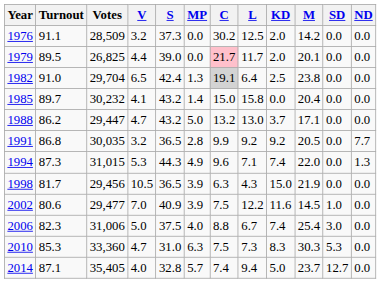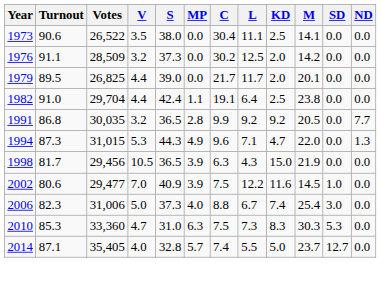+ row: 1973 | 90.6 | 26,522 | 3.5 | 38.0 | 0.0 | 30.4 | 11.1 | 2.5 | 14.1 | 0.0 | 0.0
1979 | C: pink background -> no background
1982 | V: 6.5 -> 4.4
1982 | MP: 1.3 -> 1.1
1982 | C: lightgrey background -> no background
- row: 1985 | 89.7 | 30,232 | 4.1 | 43.2 | 1.4 | 15.0 | 15.8 | 0.0 | 20.4 | 0.0 | 0.0
- row: 1988 | 86.2 | 29,447 | 4.7 | 43.2 | 5.0 | 13.2 | 13.0 | 3.7 | 17.1 | 0.0 | 0.0
1994 | KD: 7.4 -> 4.7
2006 | S: 37.5 -> 37.3
2014 | L: 9.4 -> 5.5
